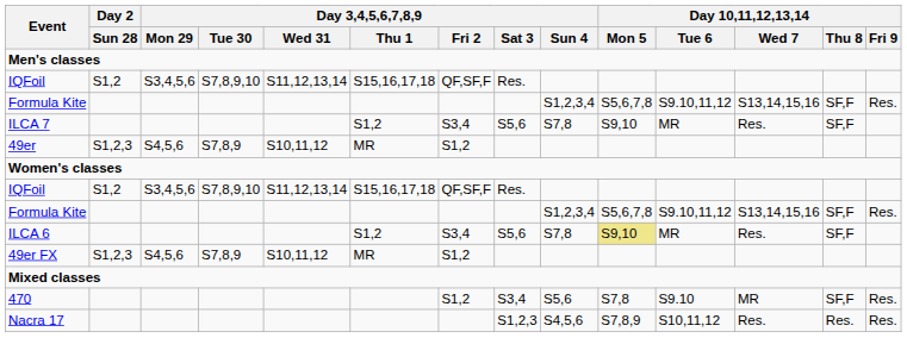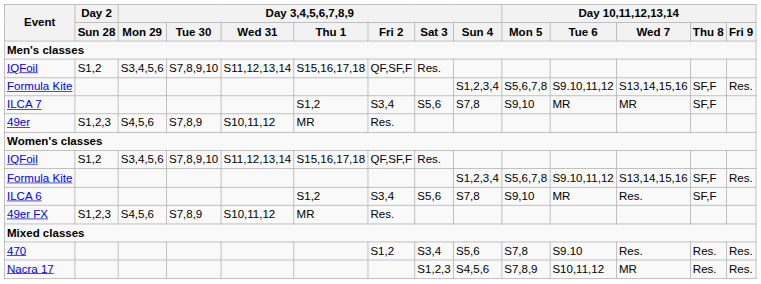ILCA 7 | Day 10,11,12,13,14 / Wed 7: Res. -> MR
49er | Day 3,4,5,6,7,8,9 / Fri 2: S1,2 -> Res.
ILCA 6 | Day 10,11,12,13,14 / Mon 5: khaki background -> no background
49er FX | Day 3,4,5,6,7,8,9 / Fri 2: S1,2 -> Res.
470 | Day 10,11,12,13,14 / Wed 7: MR -> Res.
470 | Day 10,11,12,13,14 / Thu 8: SF,F -> Res.
Nacra 17 | Day 10,11,12,13,14 / Wed 7: Res. -> MR
